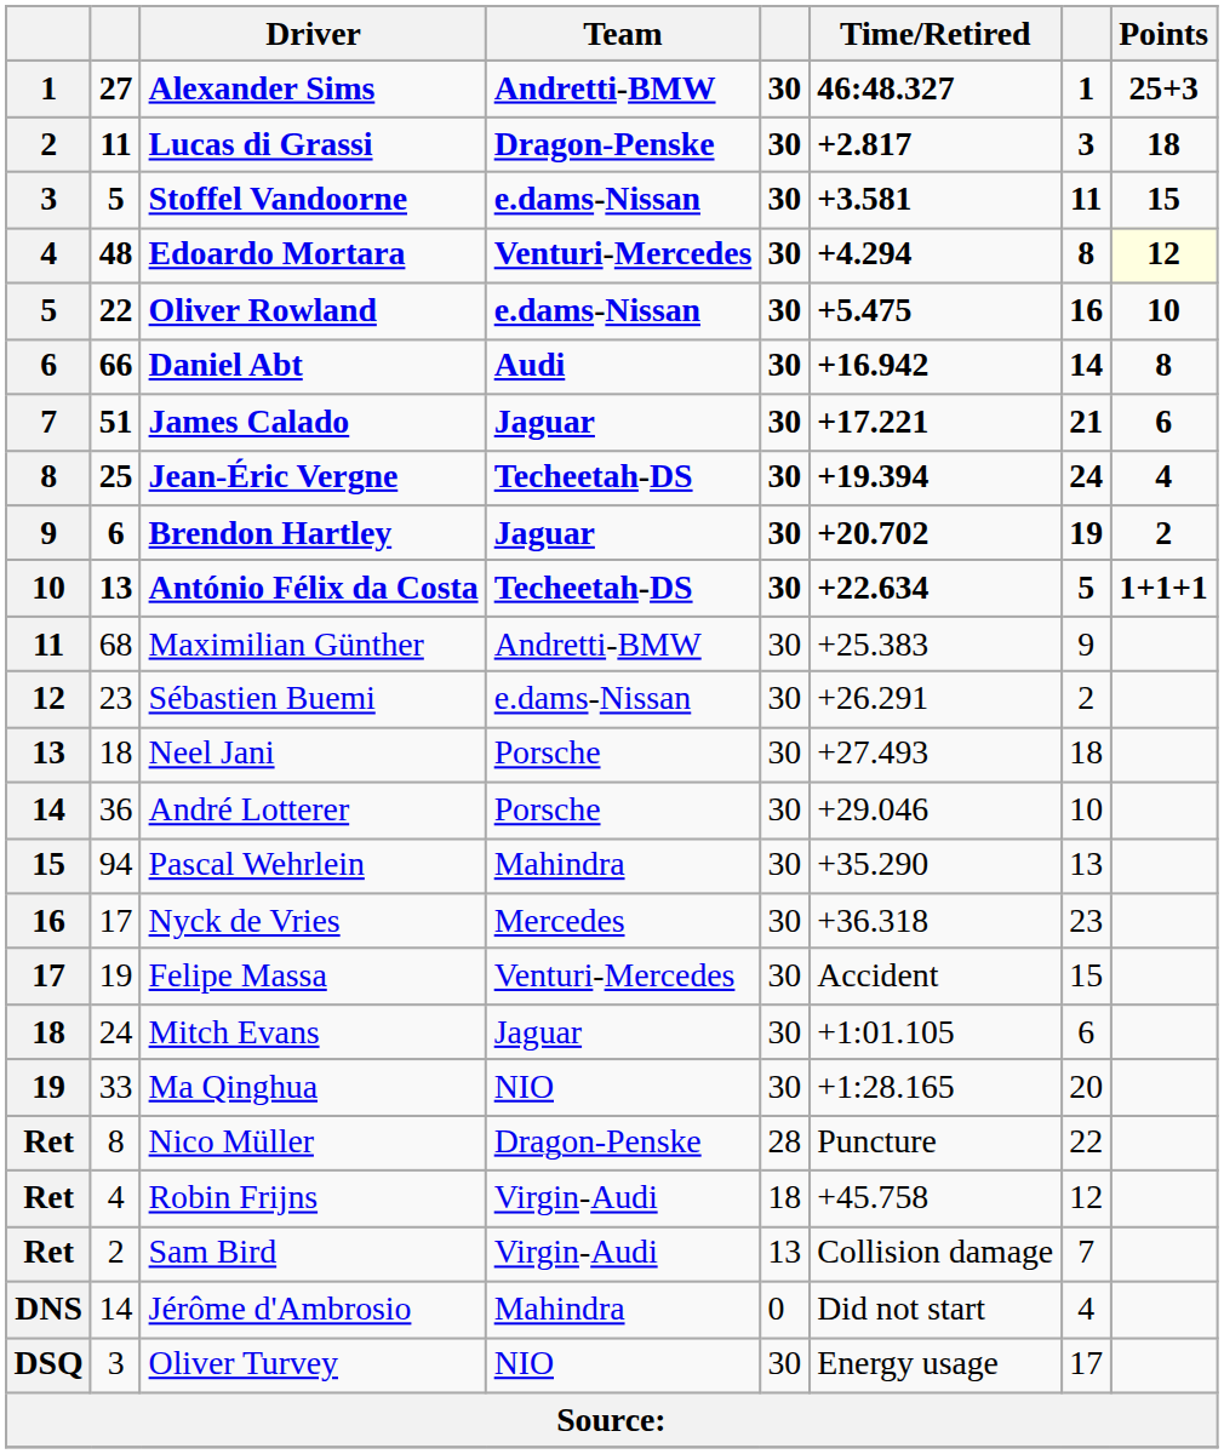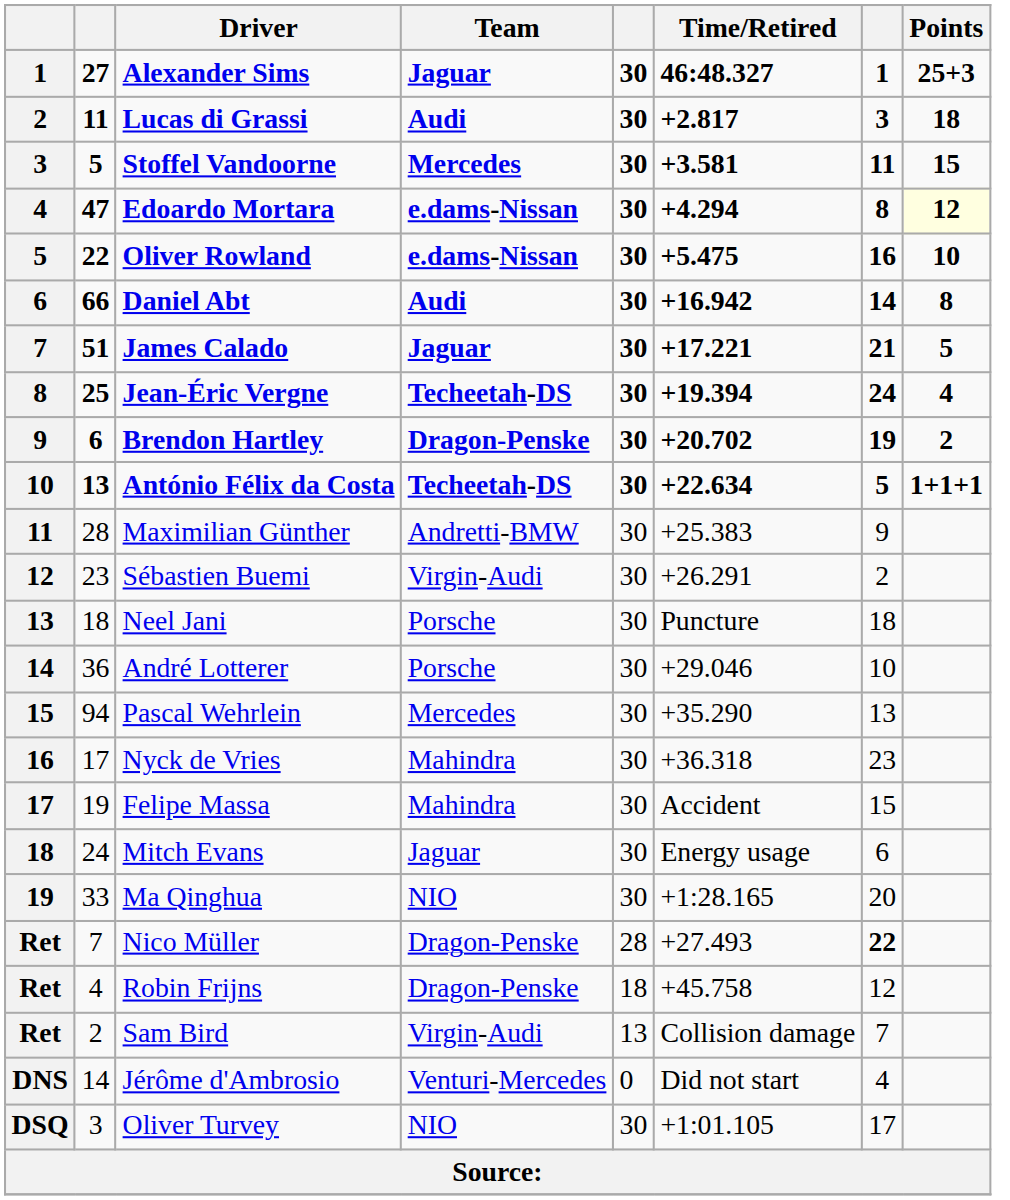Alexander Sims | Team: Andretti-BMW -> Jaguar
Lucas di Grassi | Team: Dragon-Penske -> Audi
Stoffel Vandoorne | Team: e.dams-Nissan -> Mercedes
Edoardo Mortara | column 2: 48 -> 47
Edoardo Mortara | Team: Venturi-Mercedes -> e.dams-Nissan
James Calado | Points: 6 -> 5
Brendon Hartley | Team: Jaguar -> Dragon-Penske
Maximilian Günther | column 2: 68 -> 28
Sébastien Buemi | Team: e.dams-Nissan -> Virgin-Audi
Neel Jani | Time/Retired: +27.493 -> Puncture
Pascal Wehrlein | Team: Mahindra -> Mercedes
Nyck de Vries | Team: Mercedes -> Mahindra
Felipe Massa | Team: Venturi-Mercedes -> Mahindra
Mitch Evans | Time/Retired: +1:01.105 -> Energy usage
Nico Müller | column 2: 8 -> 7
Nico Müller | Time/Retired: Puncture -> +27.493
Nico Müller | column 7: normal -> bold
Robin Frijns | Team: Virgin-Audi -> Dragon-Penske
Jérôme d'Ambrosio | Team: Mahindra -> Venturi-Mercedes
Oliver Turvey | Time/Retired: Energy usage -> +1:01.105
